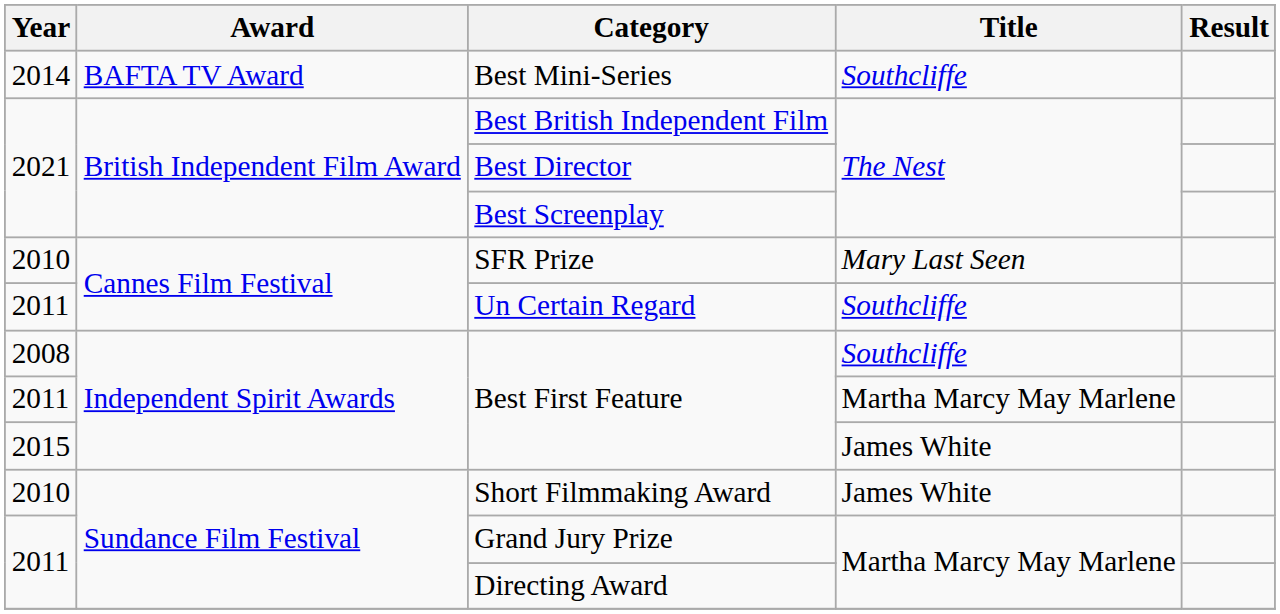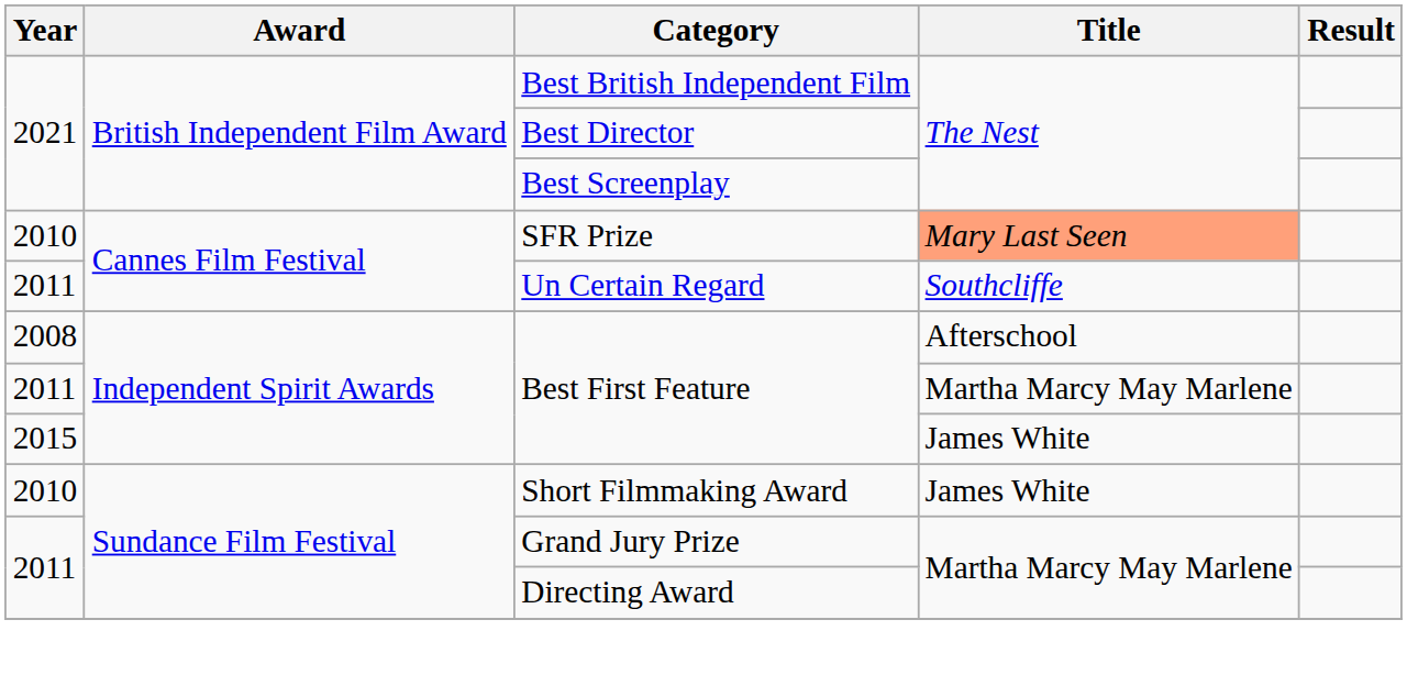- row: 2014 | BAFTA TV Award | Best Mini-Series | Southcliffe
SFR Prize | Title: no background -> lightsalmon background
2008 / Best First Feature | Title: Southcliffe -> Afterschool
